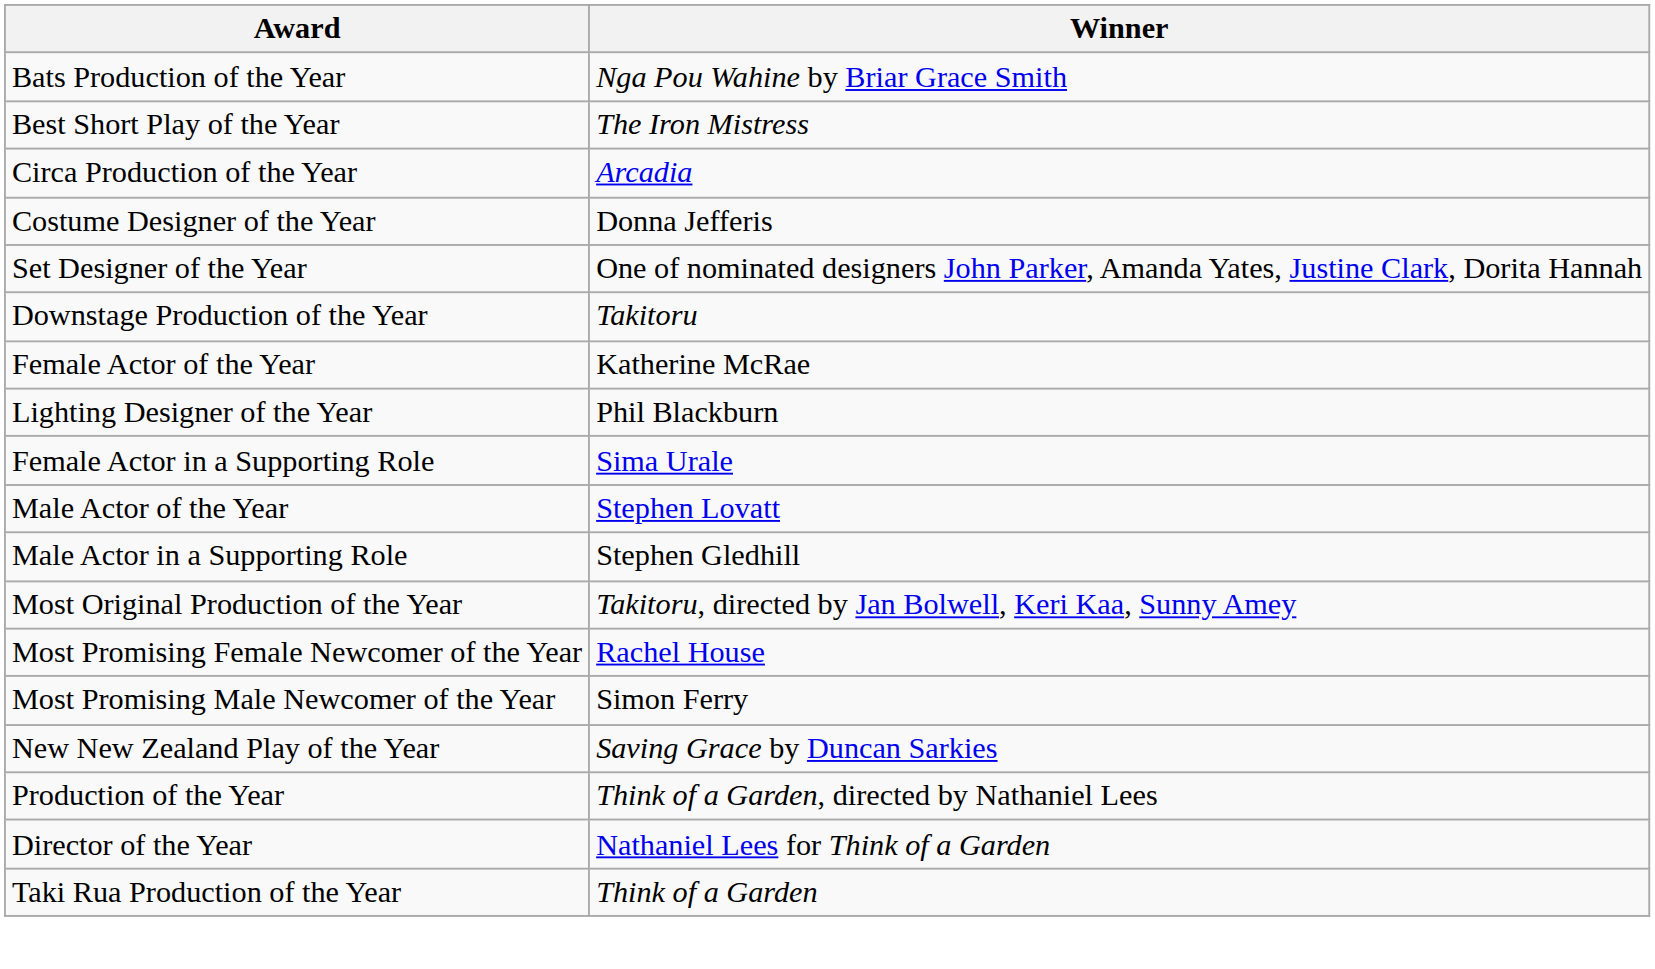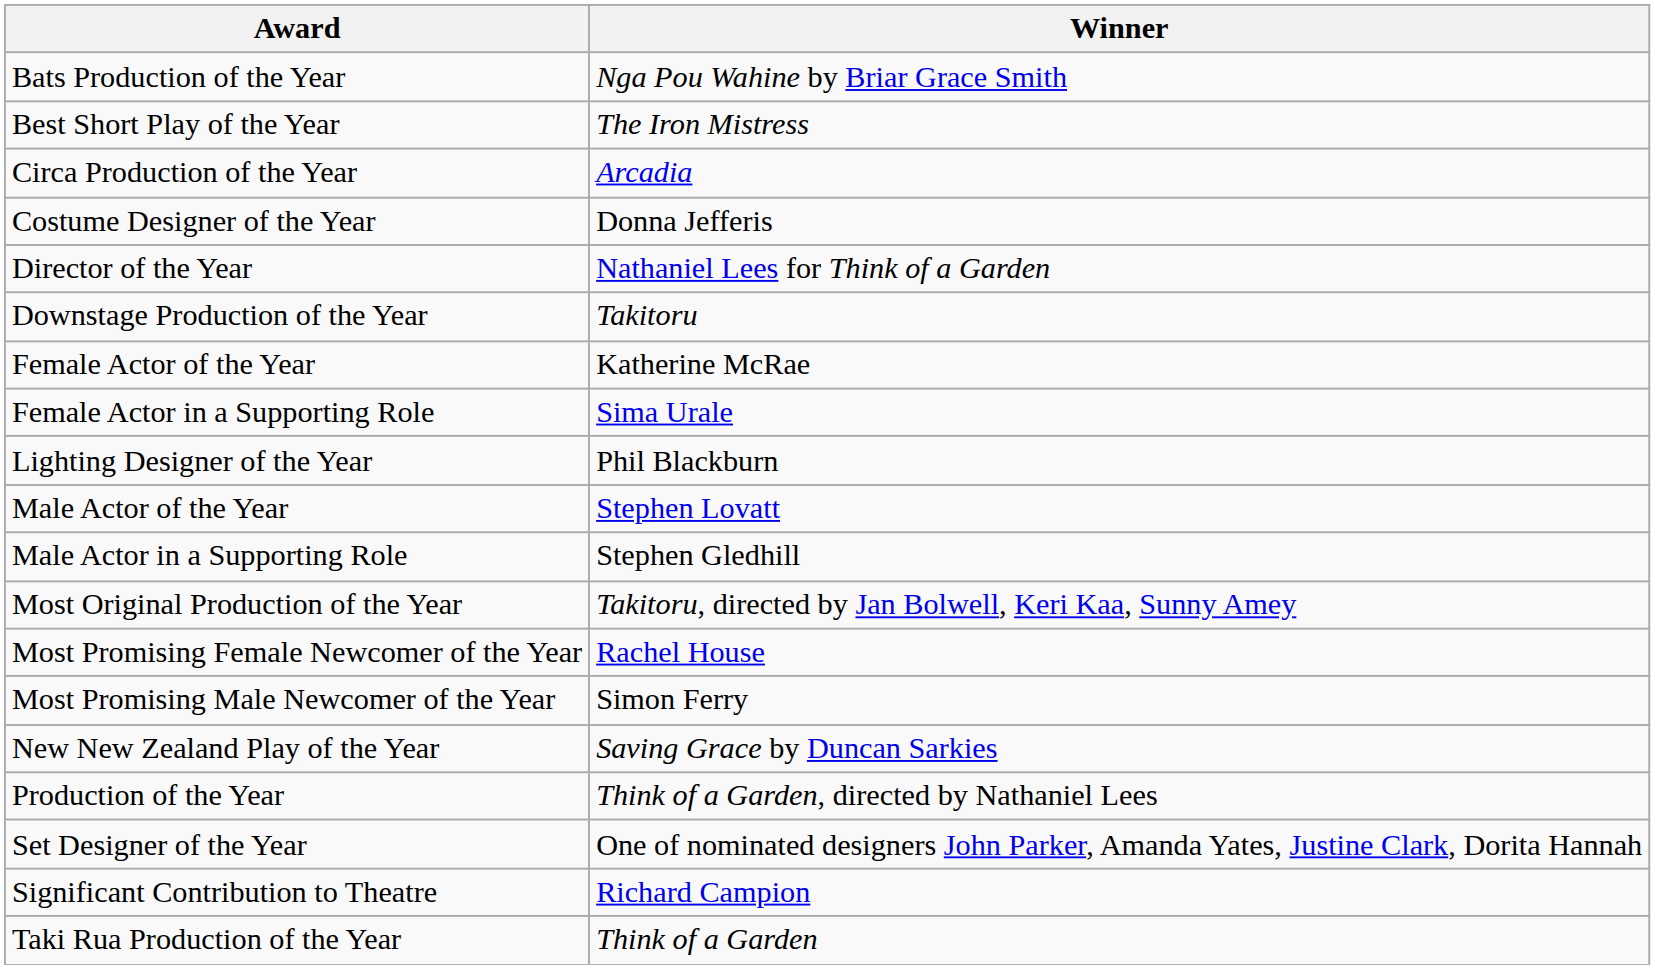rows swapped: Director of the Year <-> Set Designer of the Year
rows swapped: Female Actor in a Supporting Role <-> Lighting Designer of the Year
+ row: Significant Contribution to Theatre | Richard Campion
